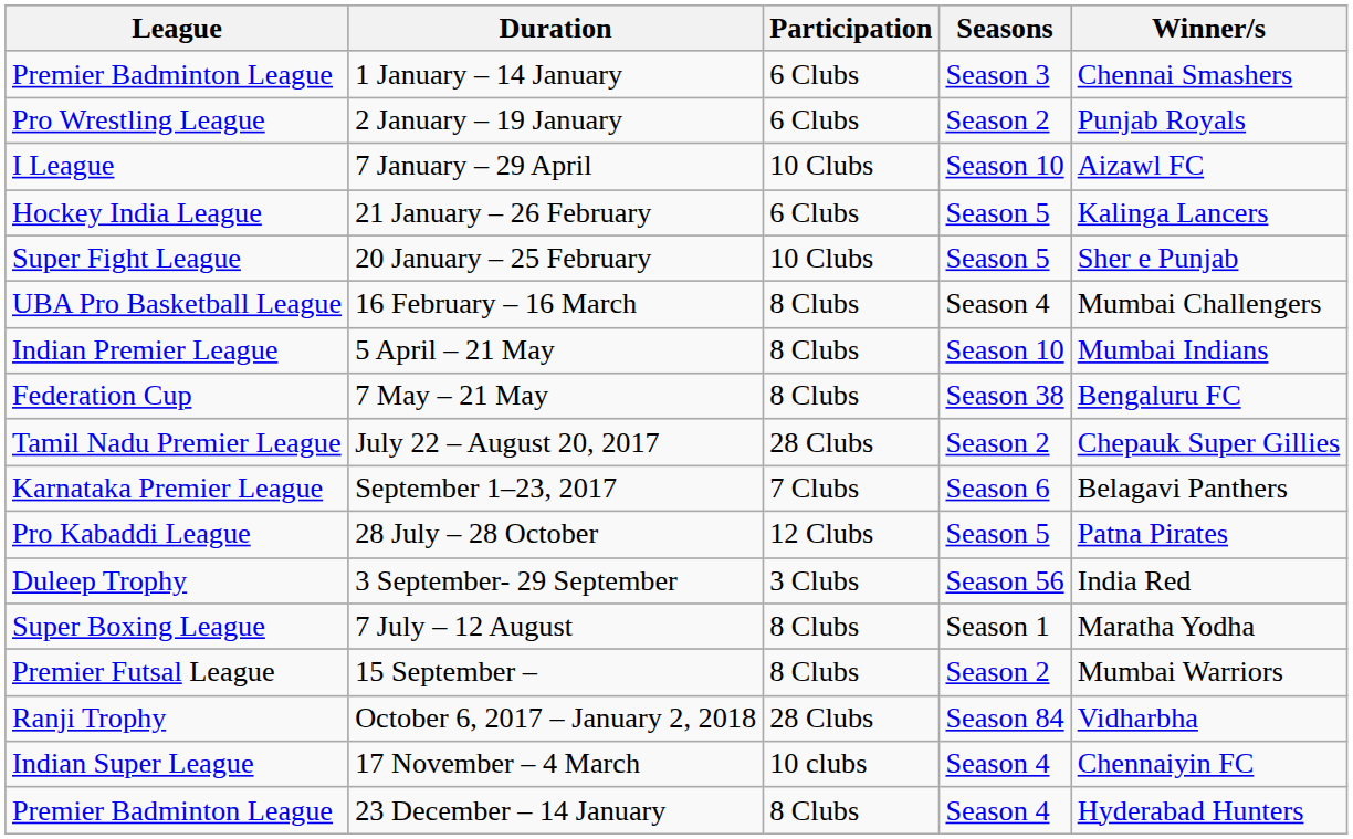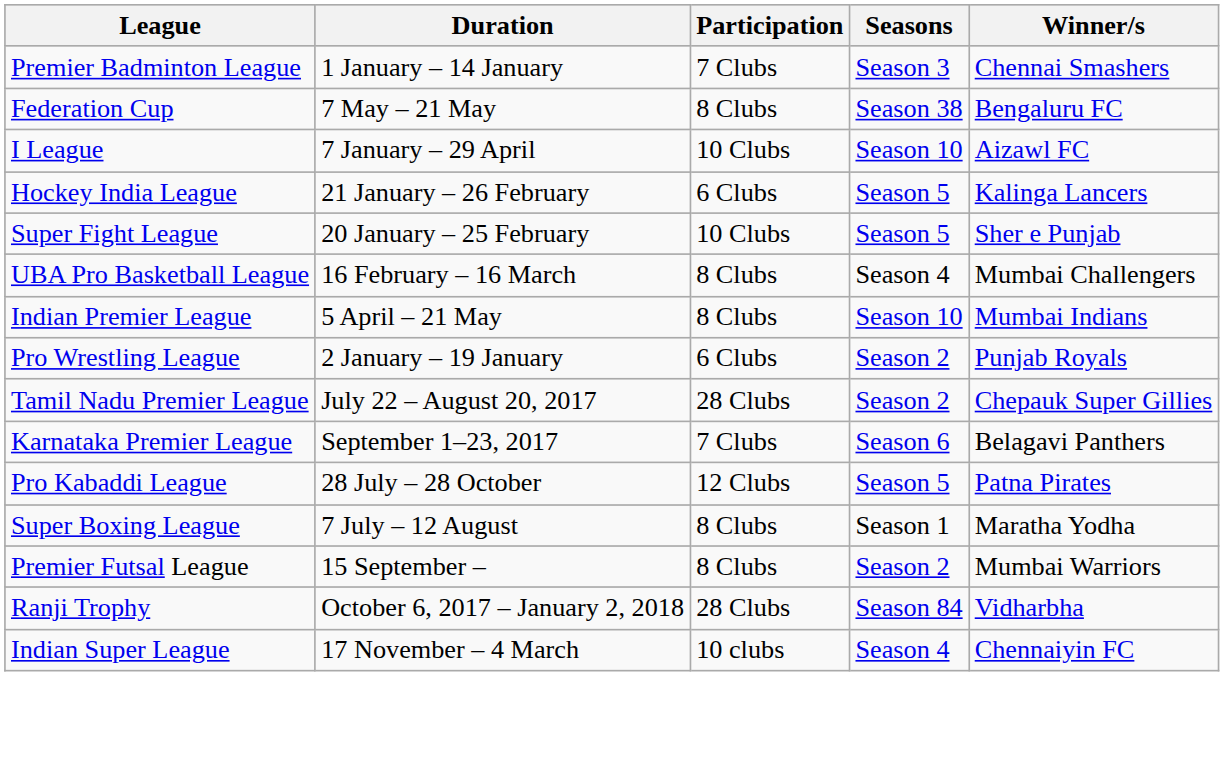1 January – 14 January | Participation: 6 Clubs -> 7 Clubs
rows swapped: 2 January – 19 January <-> 7 May – 21 May
- row: Duleep Trophy | 3 September- 29 September | 3 Clubs | Season 56 | India Red
- row: Premier Badminton League | 23 December – 14 January | 8 Clubs | Season 4 | Hyderabad Hunters
